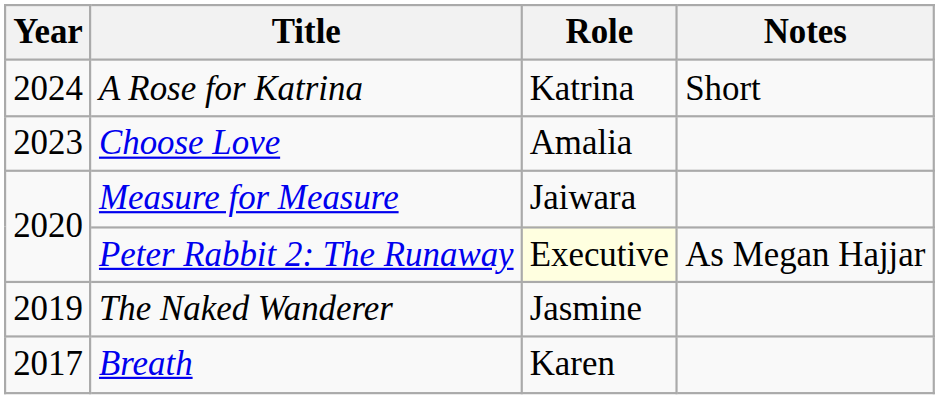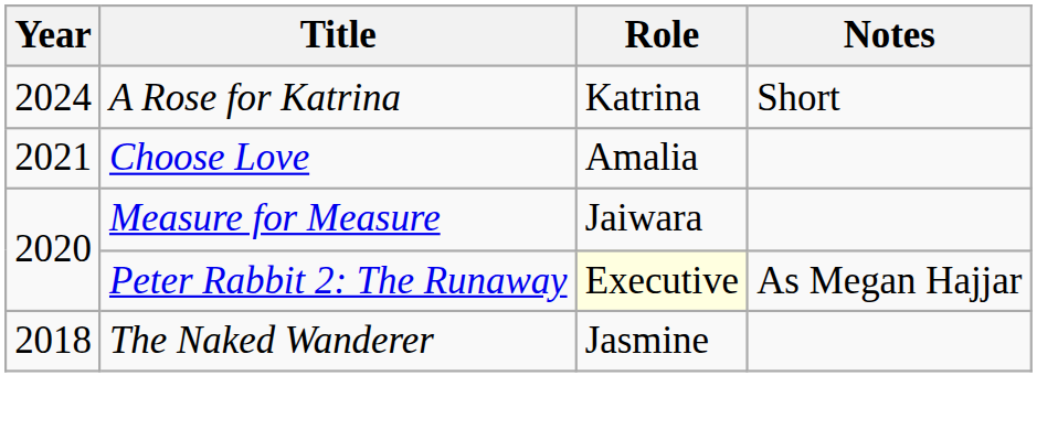Choose Love | Year: 2023 -> 2021
The Naked Wanderer | Year: 2019 -> 2018
- row: 2017 | Breath | Karen
